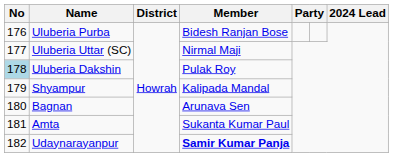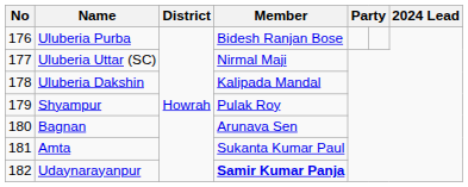Uluberia Dakshin | No: lightblue background -> no background
Uluberia Dakshin | Member: Pulak Roy -> Kalipada Mandal
Shyampur | Member: Kalipada Mandal -> Pulak Roy
